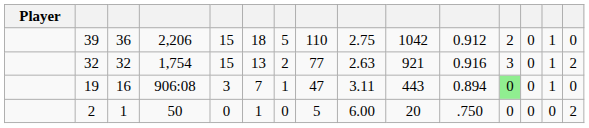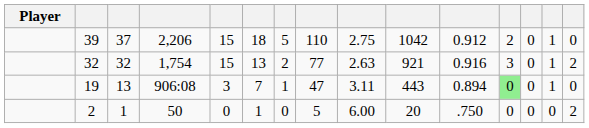39 | column 3: 36 -> 37
19 | column 3: 16 -> 13
